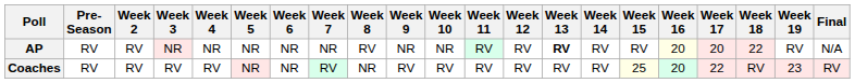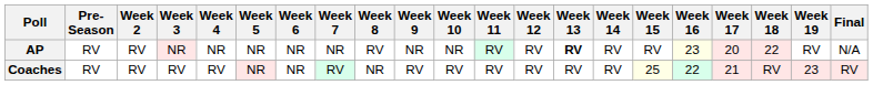AP | Week 16: 20 -> 23
Coaches | Week 16: 20 -> 22
Coaches | Week 17: 22 -> 21
